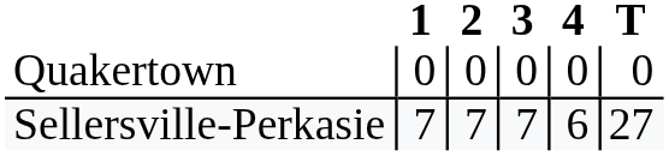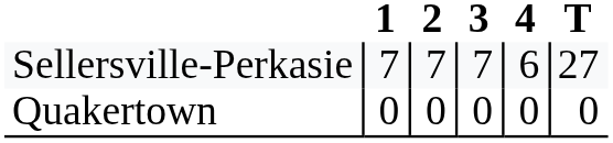rows swapped: Quakertown <-> Sellersville-Perkasie
